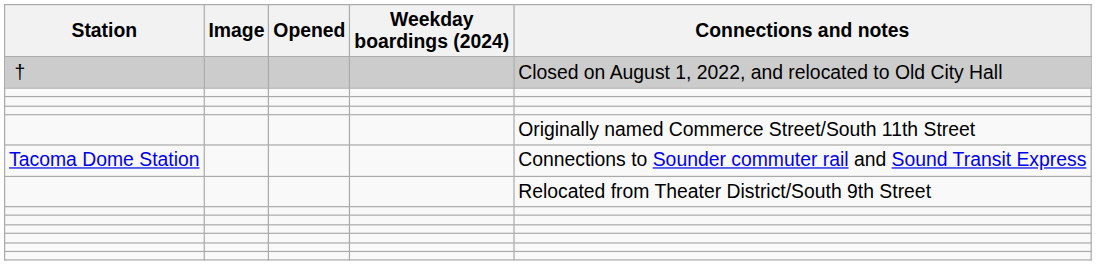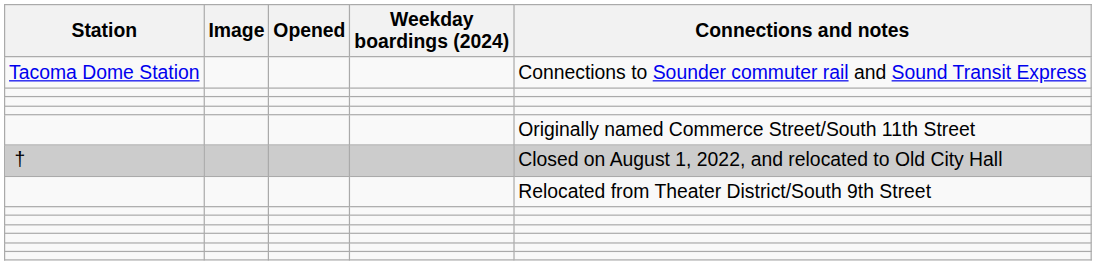rows swapped: Tacoma Dome Station <-> †
